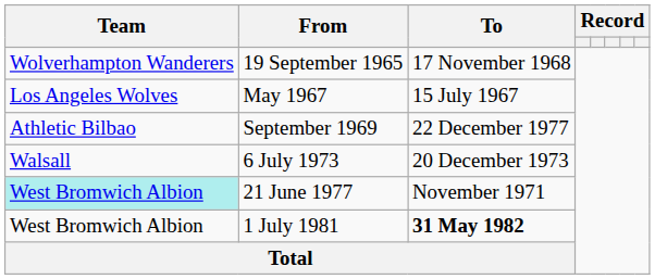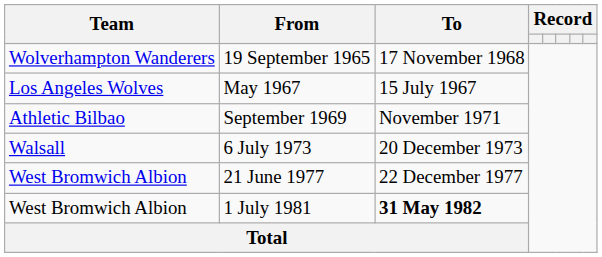September 1969 | To: 22 December 1977 -> November 1971
21 June 1977 | Team: paleturquoise background -> no background
21 June 1977 | To: November 1971 -> 22 December 1977
